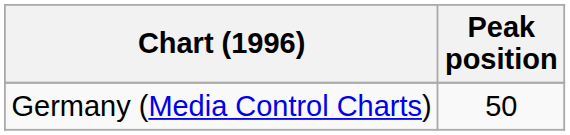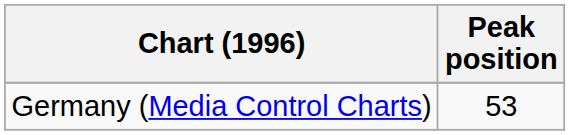Germany (Media Control Charts) | Peak position: 50 -> 53
